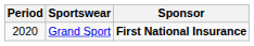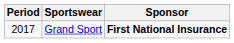Grand Sport | Period: 2020 -> 2017
